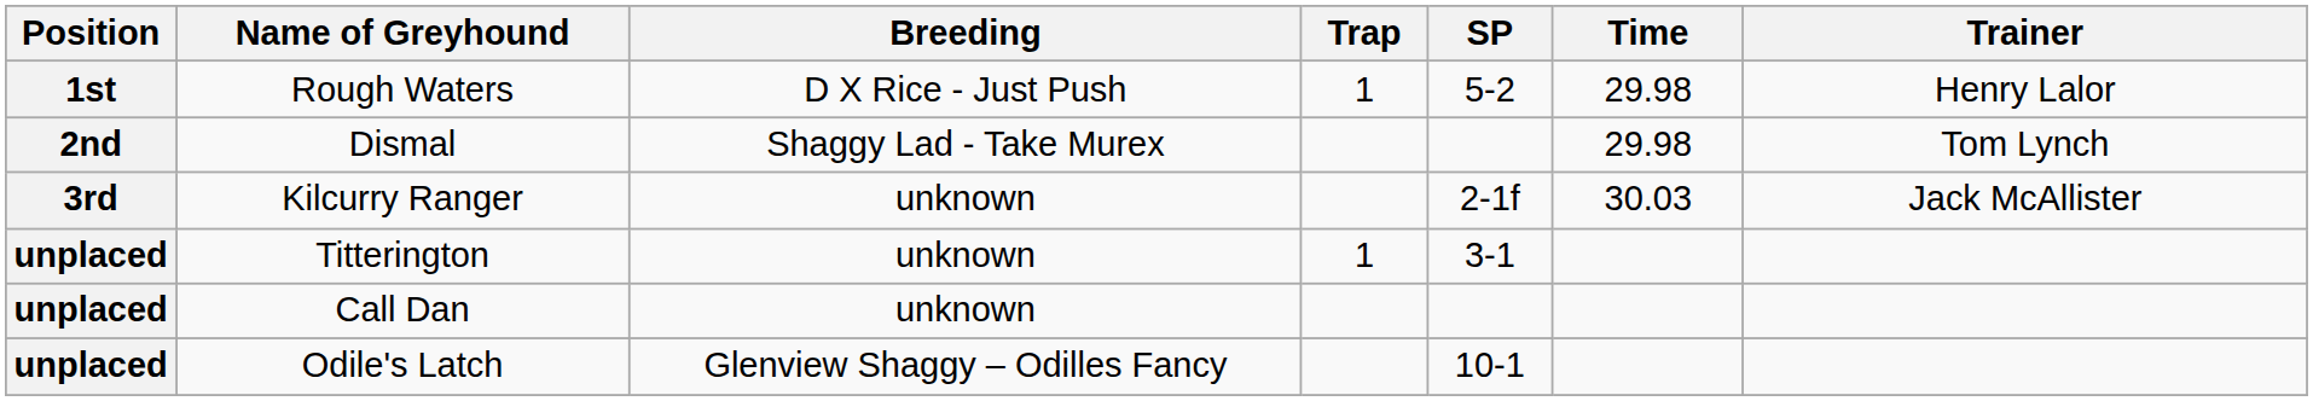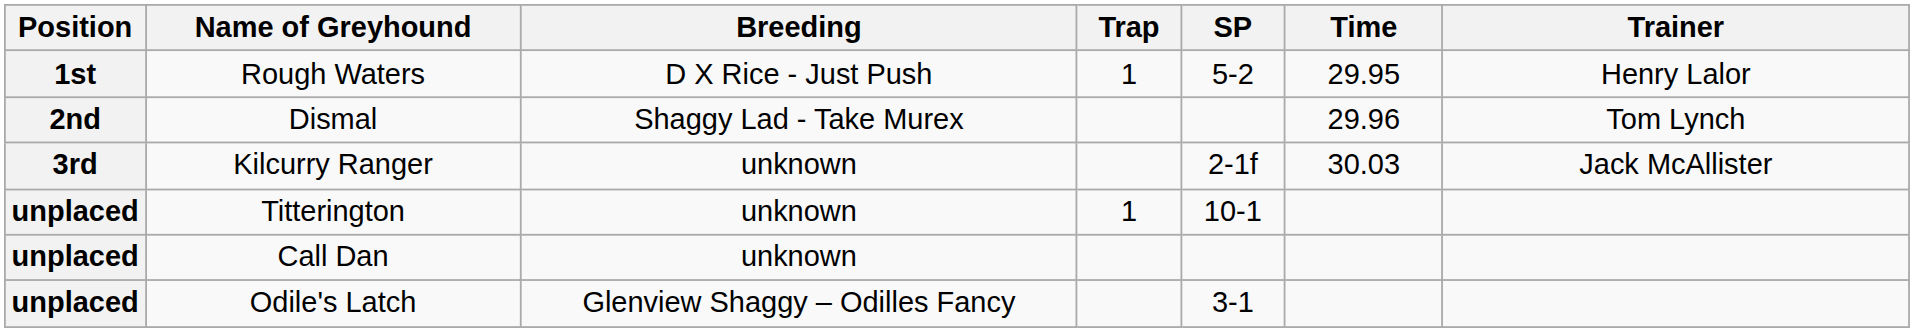Rough Waters | Time: 29.98 -> 29.95
Dismal | Time: 29.98 -> 29.96
Titterington | SP: 3-1 -> 10-1
Odile's Latch | SP: 10-1 -> 3-1
